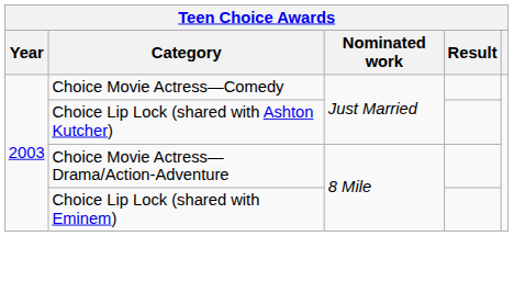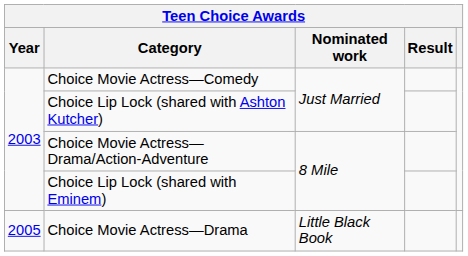+ row: 2005 | Choice Movie Actress—Drama | Little Black Book
